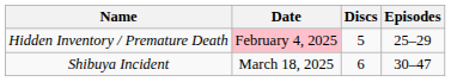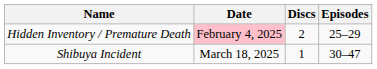Hidden Inventory / Premature Death | Discs: 5 -> 2
Shibuya Incident | Discs: 6 -> 1
